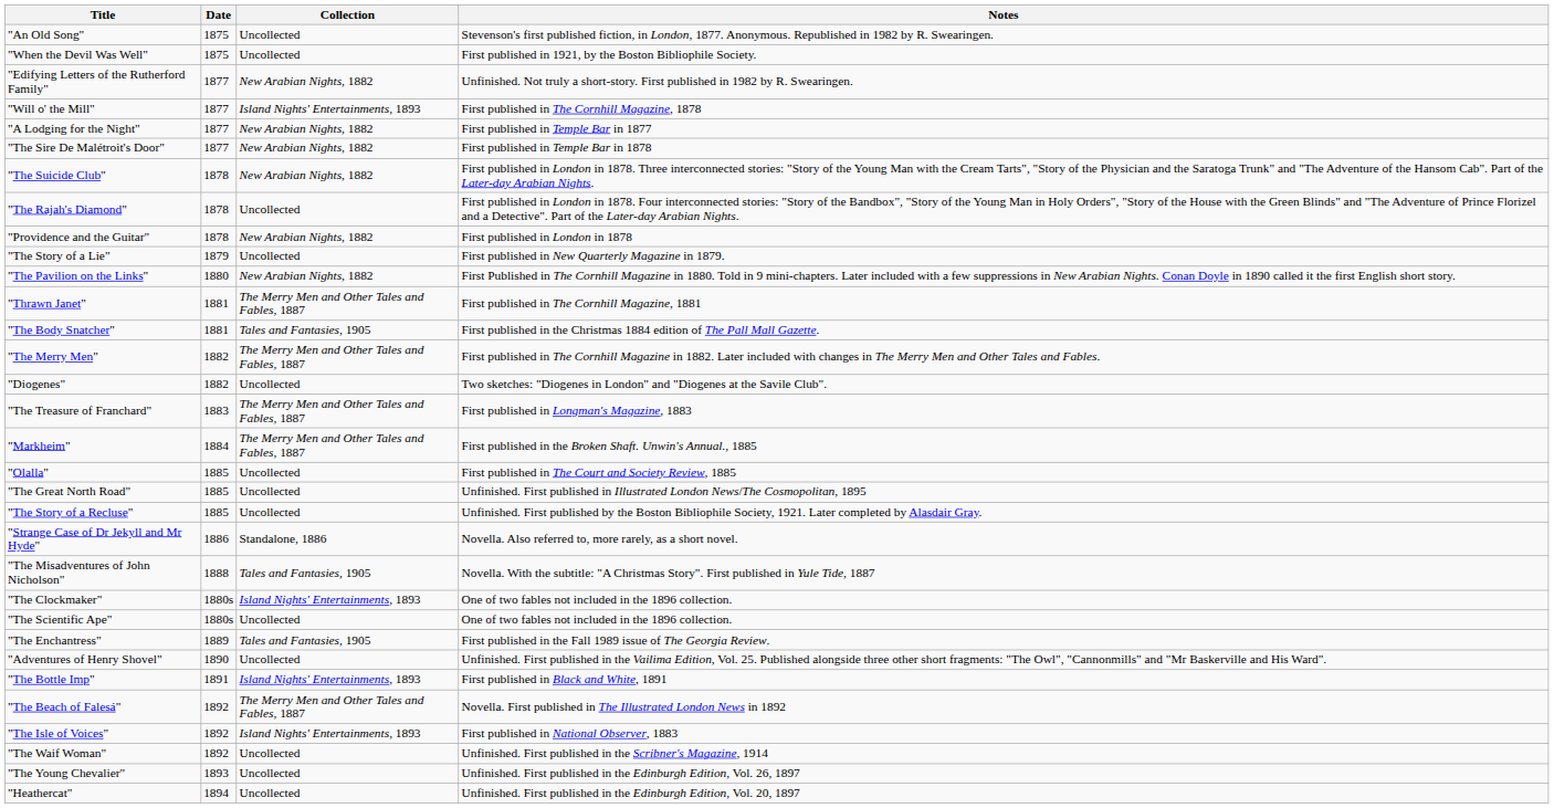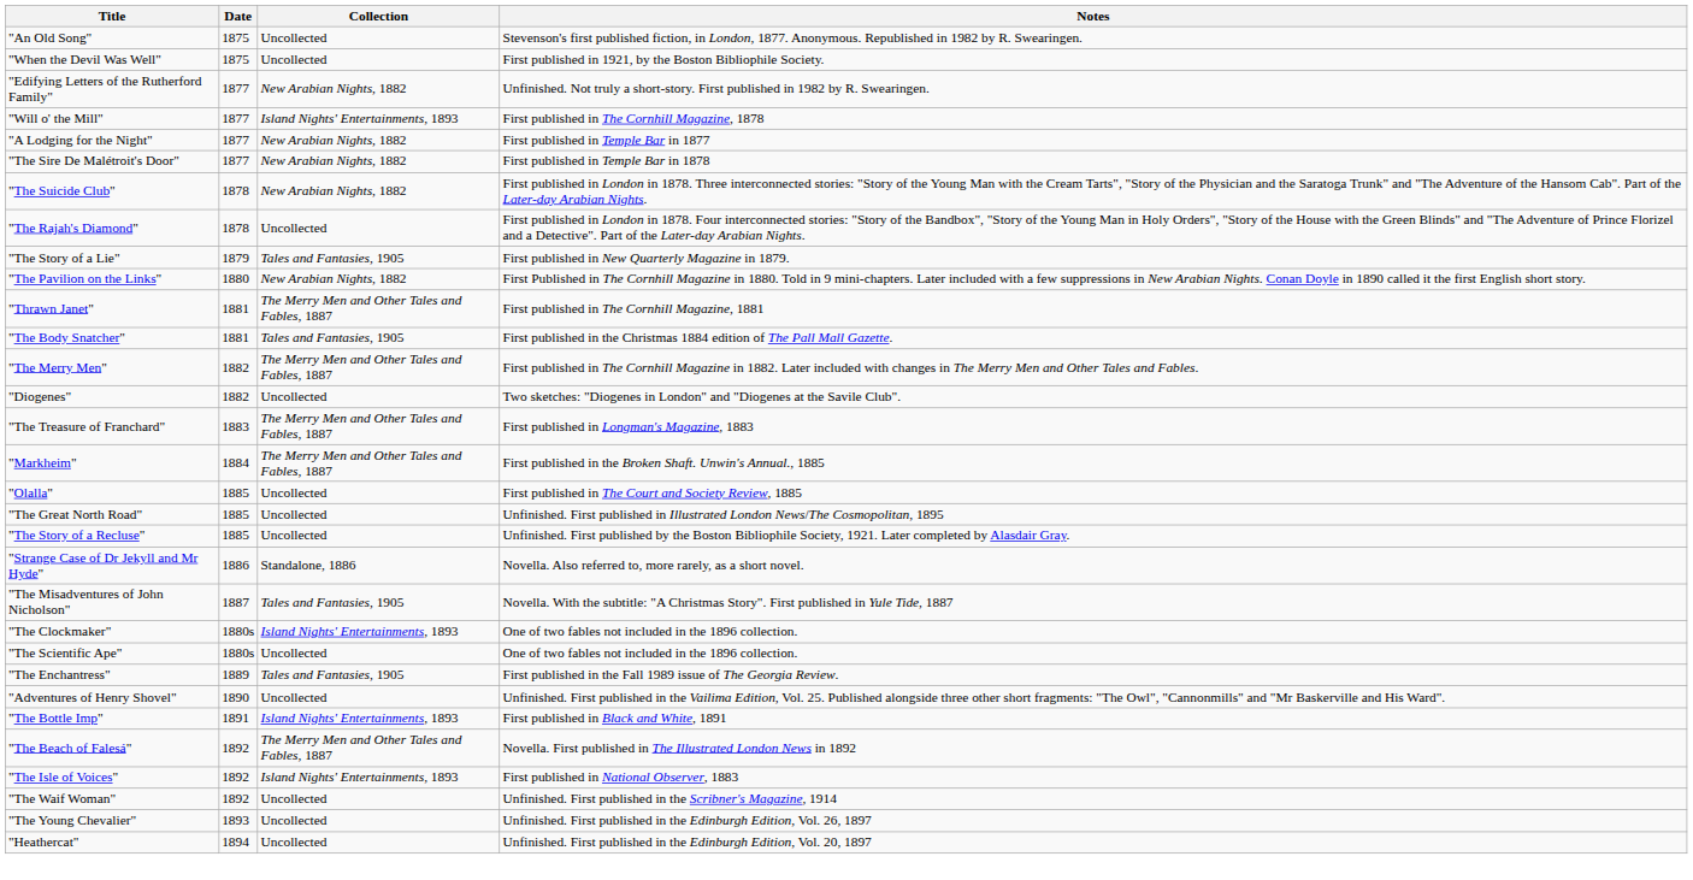- row: "Providence and the Guitar" | 1878 | New Arabian Nights, 1882 | First published in London in 1878
"The Story of a Lie" | Collection: Uncollected -> Tales and Fantasies, 1905
"The Misadventures of John Nicholson" | Date: 1888 -> 1887
